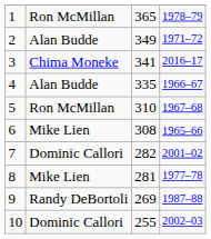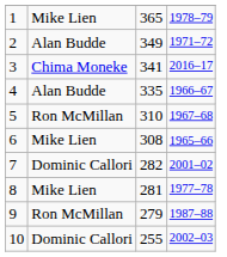1 | column 2: Ron McMillan -> Mike Lien
9 | column 2: Randy DeBortoli -> Ron McMillan
9 | column 3: 269 -> 279
